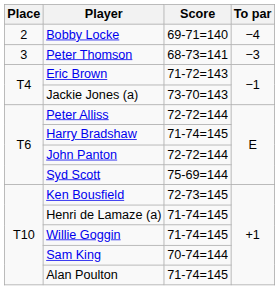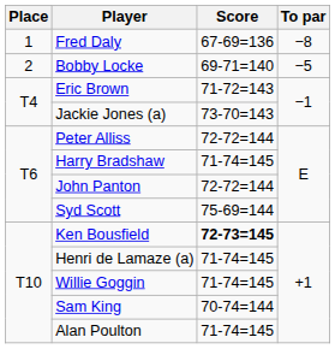+ row: 1 | Fred Daly | 67-69=136 | −8
Bobby Locke | To par: −4 -> −5
- row: 3 | Peter Thomson | 68-73=141 | −3
Ken Bousfield | Score: normal -> bold
